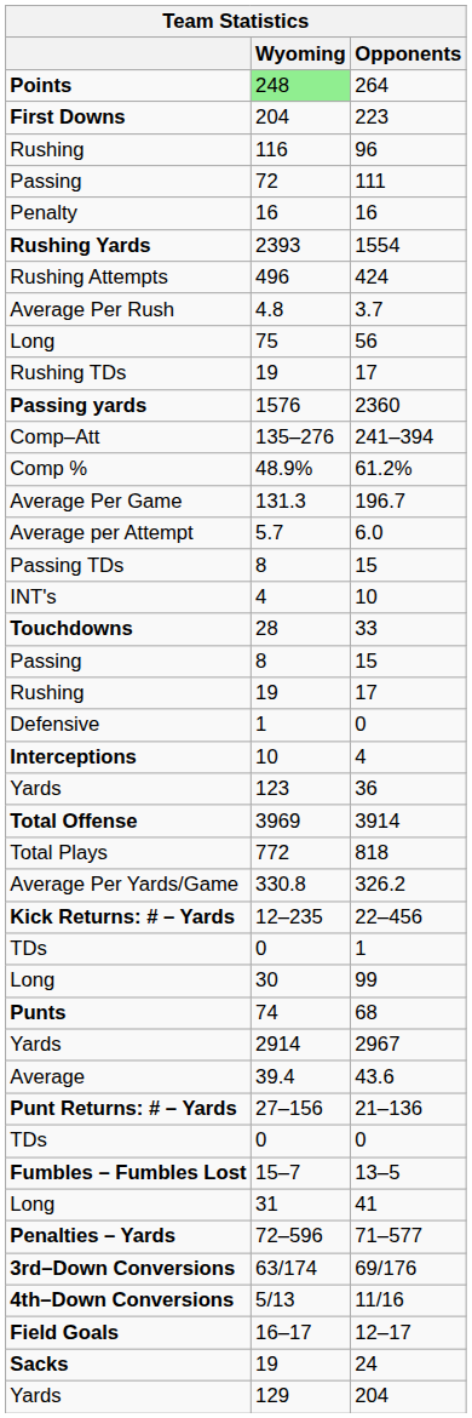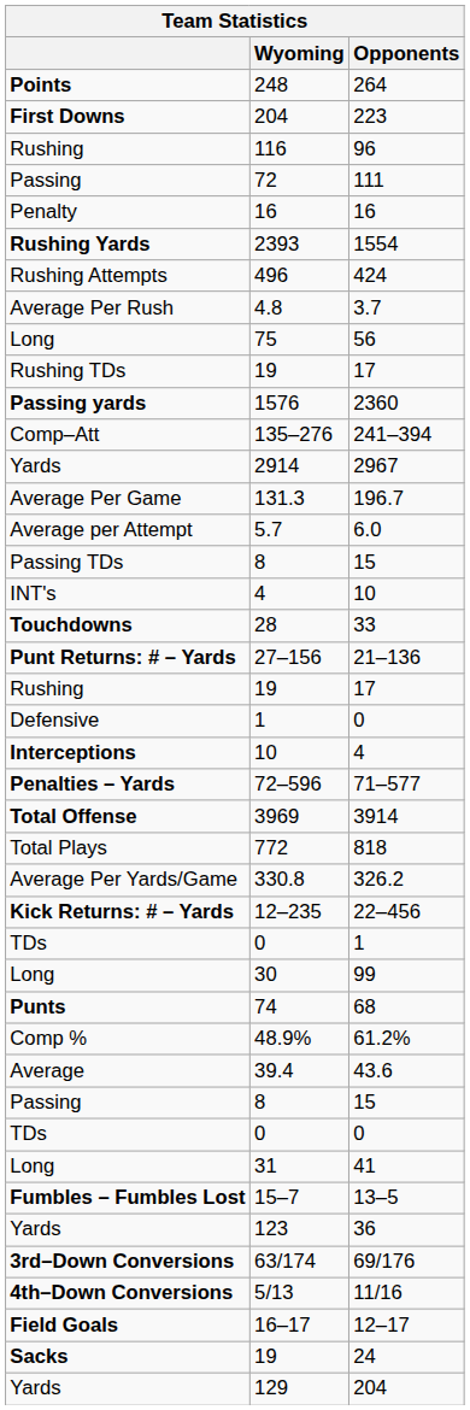264 | Wyoming: lightgreen background -> no background
rows swapped: 61.2% <-> 2967
rows swapped: Passing / 15 <-> 21–136
rows swapped: 36 <-> 71–577
rows swapped: 41 <-> 13–5
